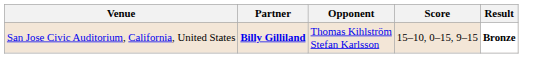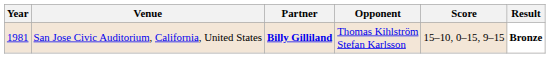+ column: Year | 1981
